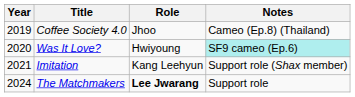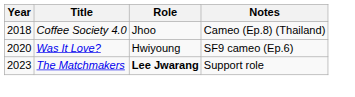Coffee Society 4.0 | Year: 2019 -> 2018
Was It Love? | Notes: paleturquoise background -> no background
- row: 2021 | Imitation | Kang Leehyun | Support role (Shax member)
The Matchmakers | Year: 2024 -> 2023
